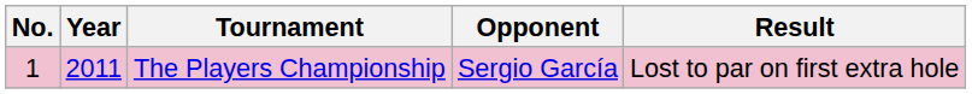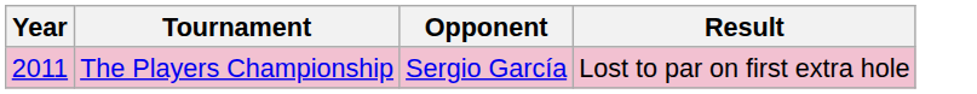- column: No. | 1
